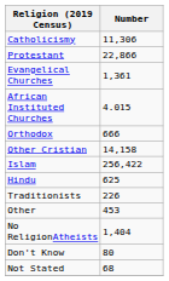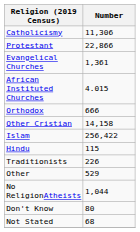Hindu | Number: 625 -> 115
Other | Number: 453 -> 529
No ReligionAtheists | Number: 1,404 -> 1,044
